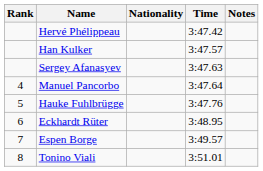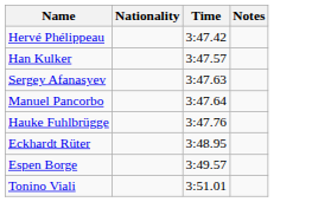- column: Rank | 4 | 5 | 6 | 7 | 8
